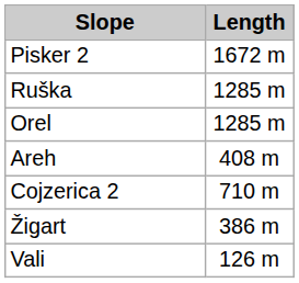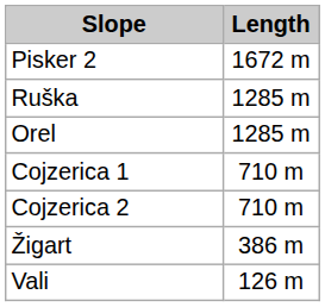- row: Areh | 408 m
+ row: Cojzerica 1 | 710 m
